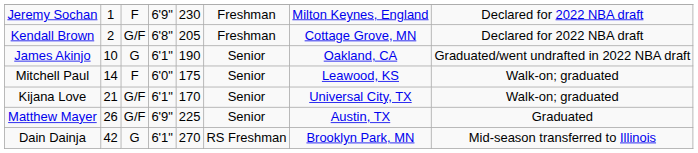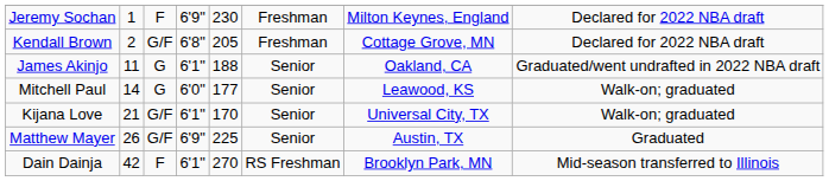James Akinjo | column 2: 10 -> 11
James Akinjo | column 5: 190 -> 188
Mitchell Paul | column 3: F -> G
Mitchell Paul | column 5: 175 -> 177
Dain Dainja | column 3: G -> F
